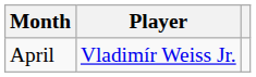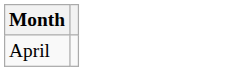- column: Player | Vladimír Weiss Jr.
